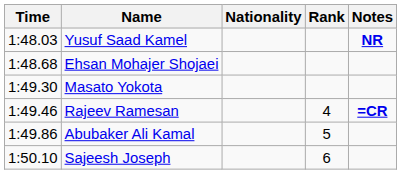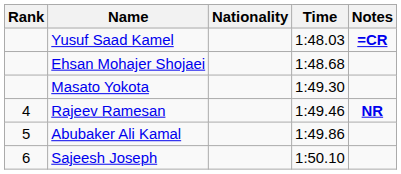columns swapped: Rank <-> Time
Yusuf Saad Kamel | Notes: NR -> =CR
Rajeev Ramesan | Notes: =CR -> NR
